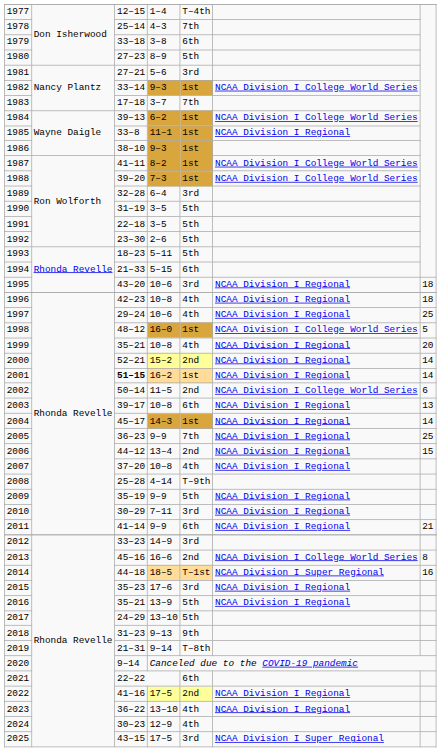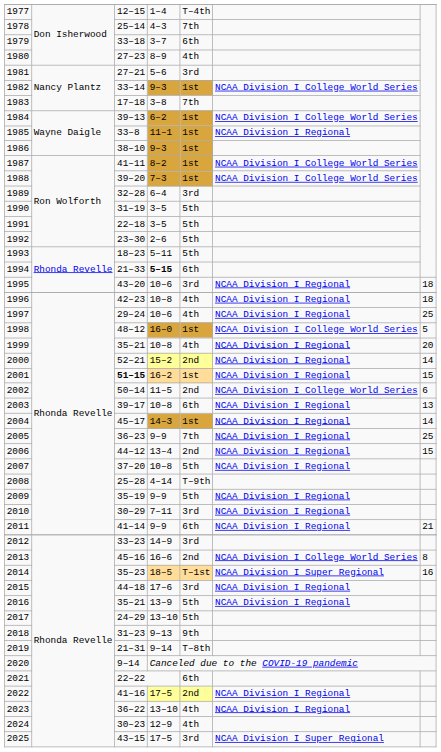1979 | column 4: 3–8 -> 3–7
1980 | column 5: 5th -> 4th
1983 | column 4: 3–7 -> 3–8
1994 | column 4: normal -> bold
2001 | column 7: 14 -> 15
2007 | column 5: 4th -> 5th
2014 | column 3: 44–18 -> 35–23
2015 | column 3: 35–23 -> 44–18
